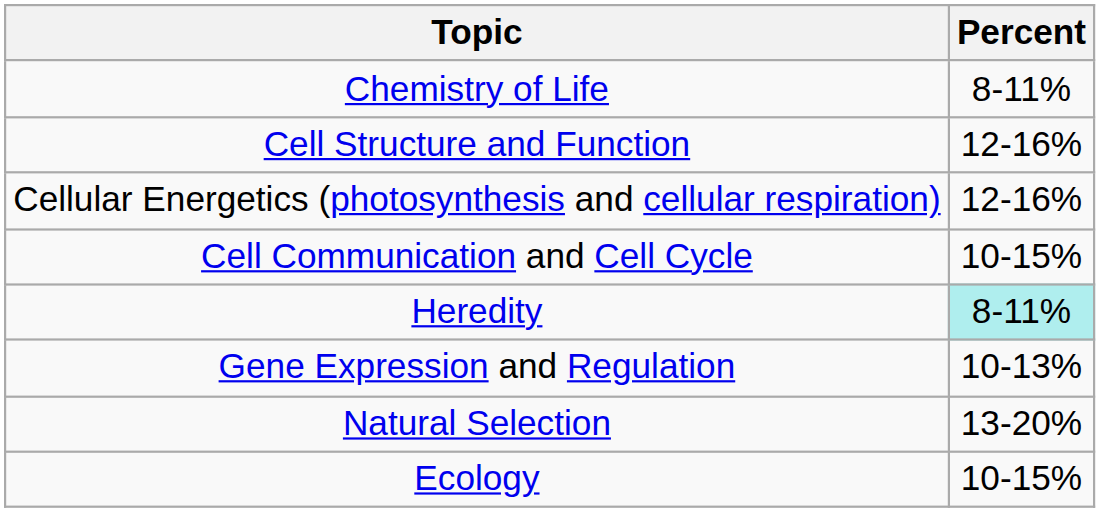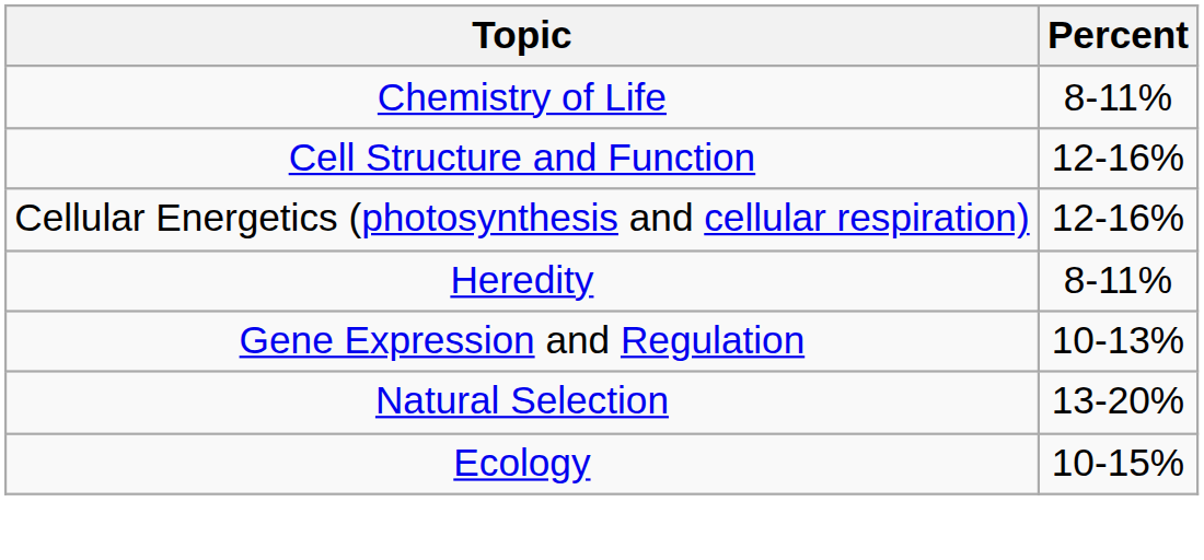- row: Cell Communication and Cell Cycle | 10-15%
Heredity | Percent: paleturquoise background -> no background
